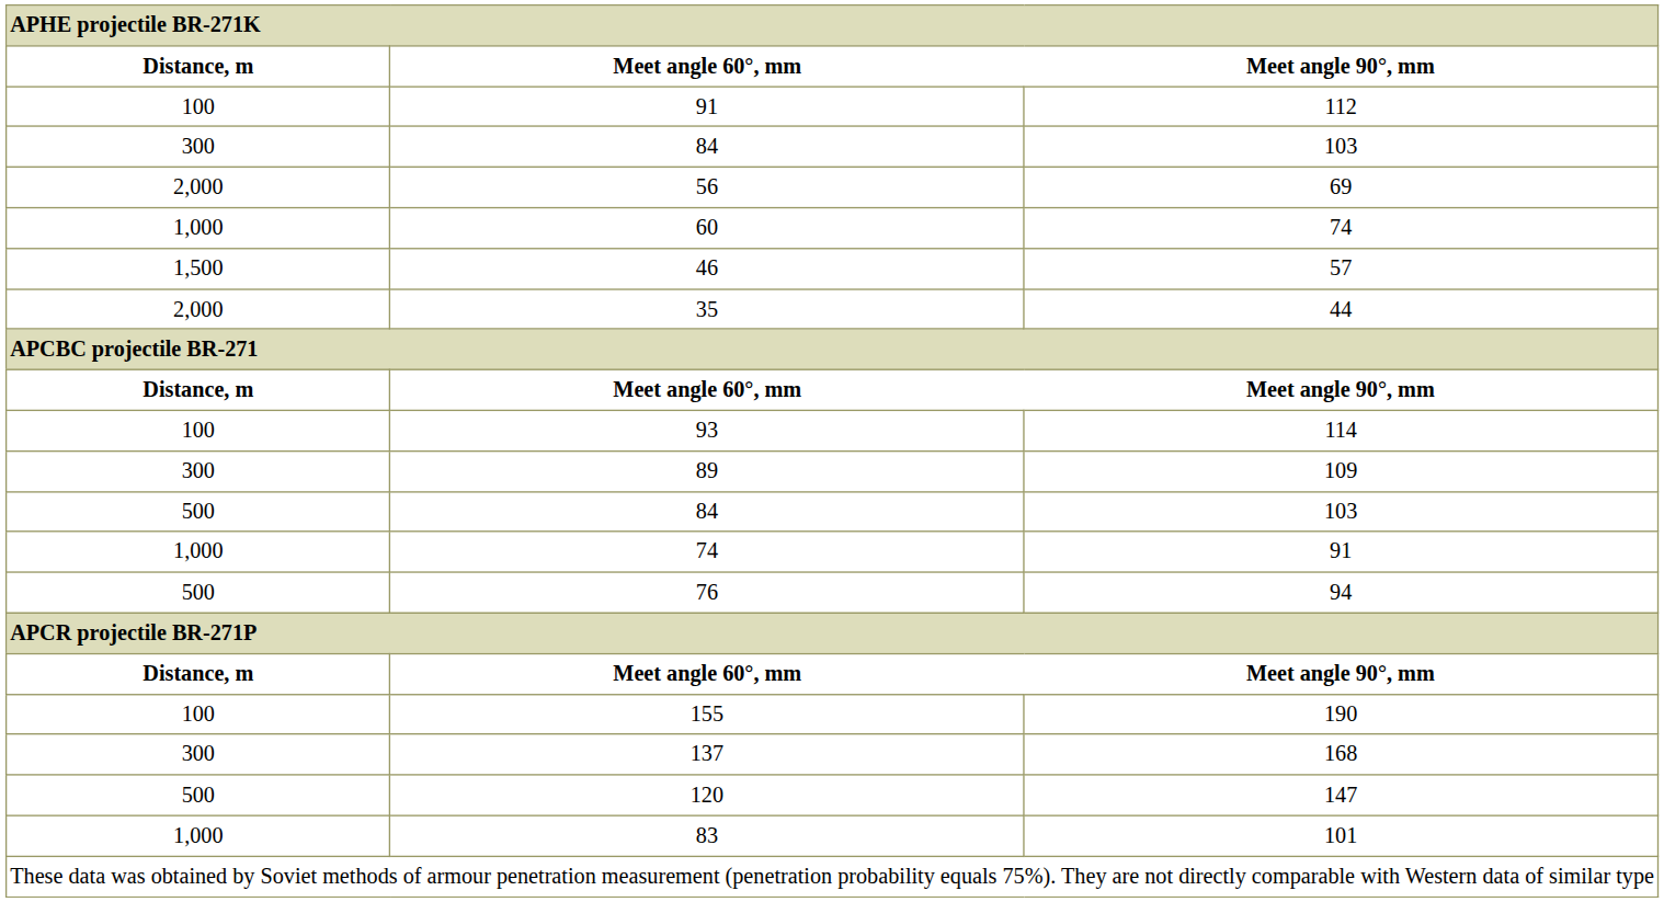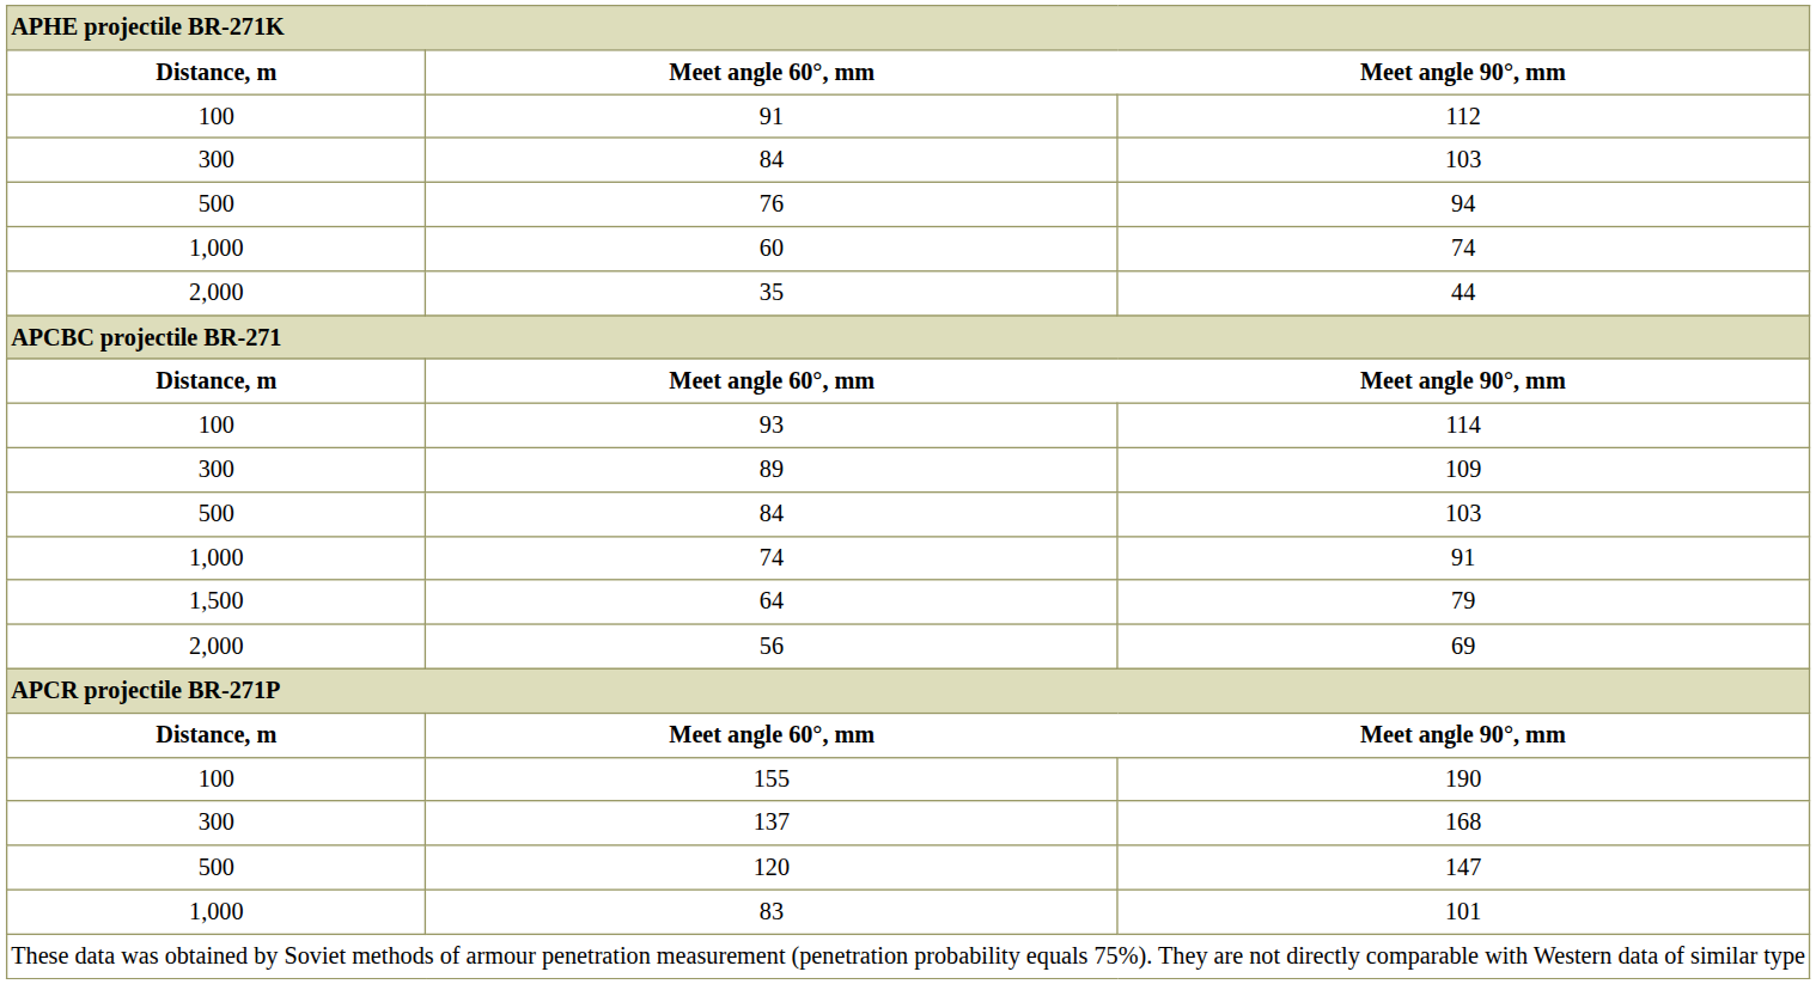rows swapped: 76 <-> 56
- row: 1,500 | 46 | 57
+ row: 1,500 | 64 | 79
